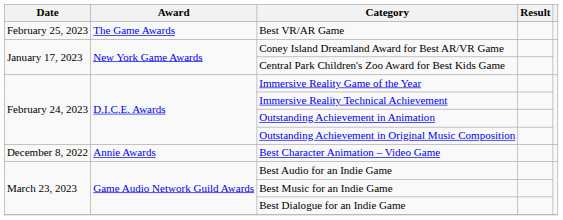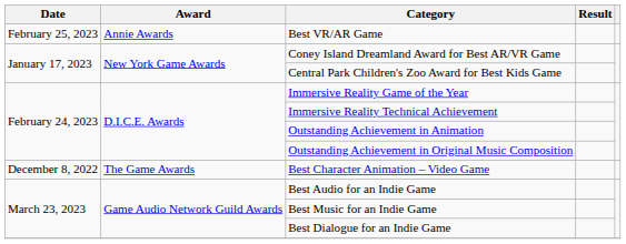Best VR/AR Game | Award: The Game Awards -> Annie Awards
Best Character Animation – Video Game | Award: Annie Awards -> The Game Awards
